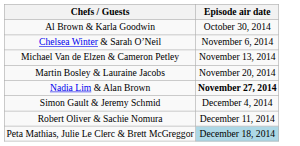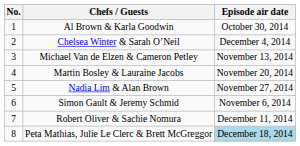+ column: No. | 1 | 2 | 3 | 4 | 5 | 6 | 7 | 8
Chelsea Winter & Sarah O’Neil | Episode air date: November 6, 2014 -> December 4, 2014
Nadia Lim & Alan Brown | Episode air date: bold -> normal
Simon Gault & Jeremy Schmid | Episode air date: December 4, 2014 -> November 6, 2014
